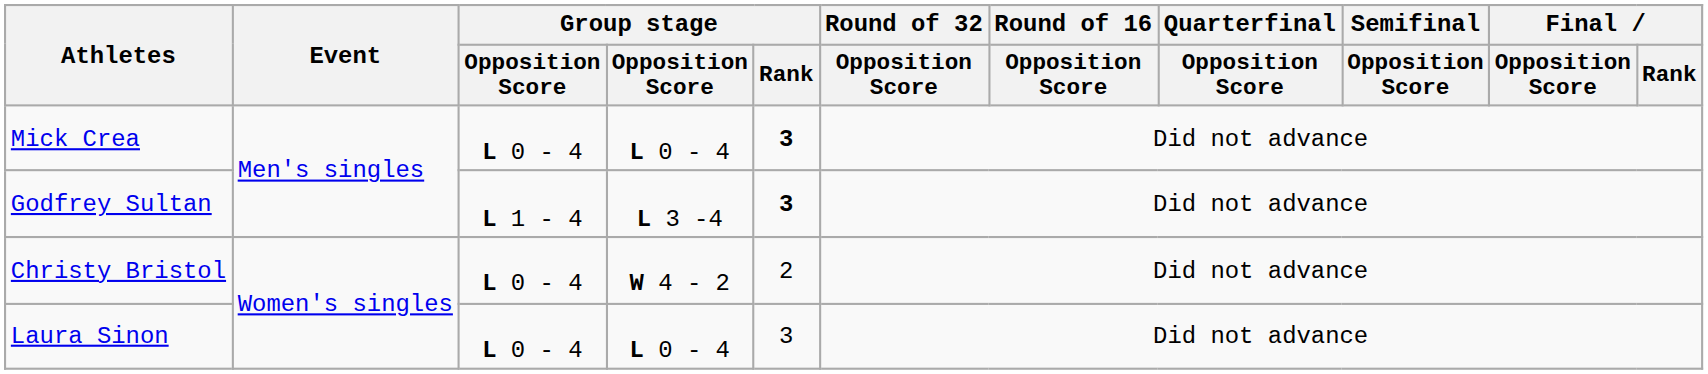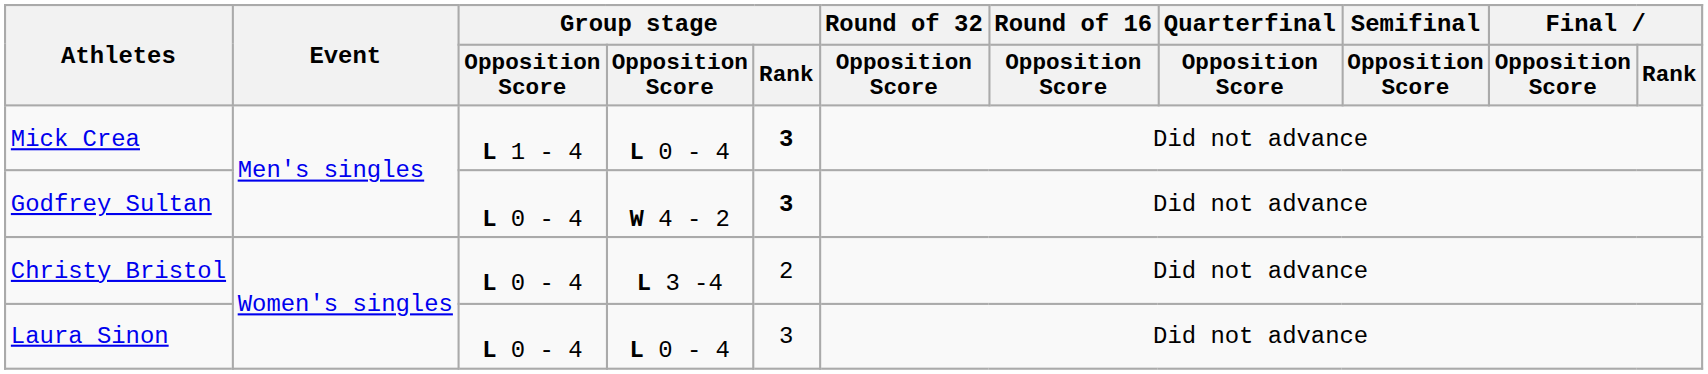Mick Crea | column 3: L 0 - 4 -> L 1 - 4
Godfrey Sultan | column 3: L 1 - 4 -> L 0 - 4
Godfrey Sultan | column 4: L 3 -4 -> W 4 - 2
Christy Bristol | column 4: W 4 - 2 -> L 3 -4
